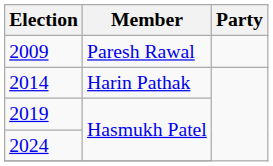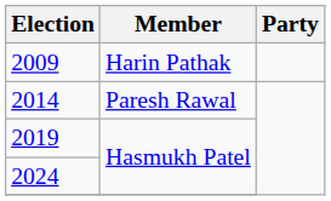2009 | Member: Paresh Rawal -> Harin Pathak
2014 | Member: Harin Pathak -> Paresh Rawal
